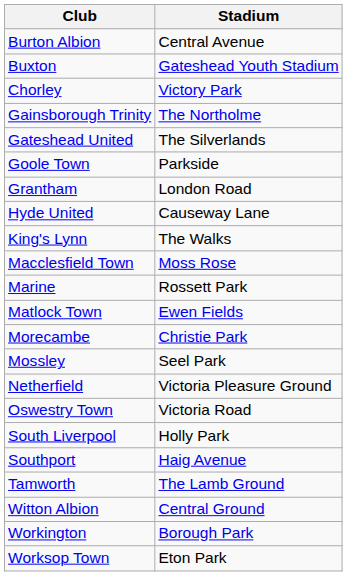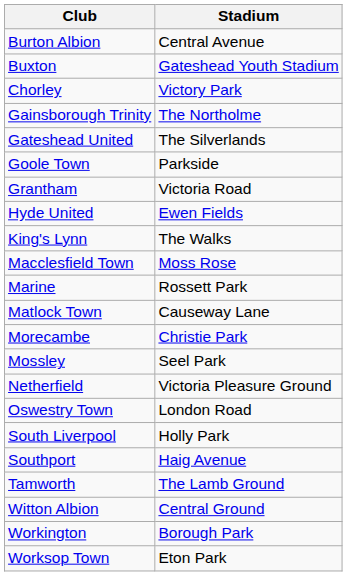Grantham | Stadium: London Road -> Victoria Road
Hyde United | Stadium: Causeway Lane -> Ewen Fields
Matlock Town | Stadium: Ewen Fields -> Causeway Lane
Oswestry Town | Stadium: Victoria Road -> London Road
